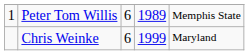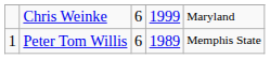rows swapped: Peter Tom Willis <-> Chris Weinke
